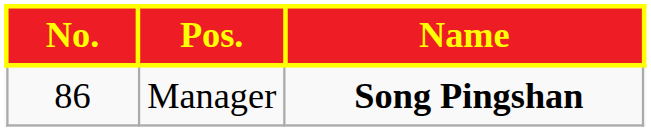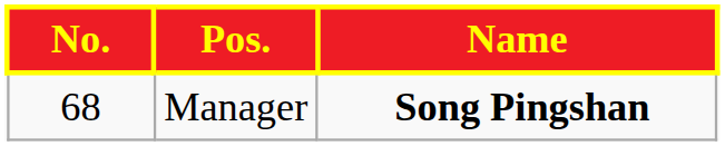Manager | No.: 86 -> 68
